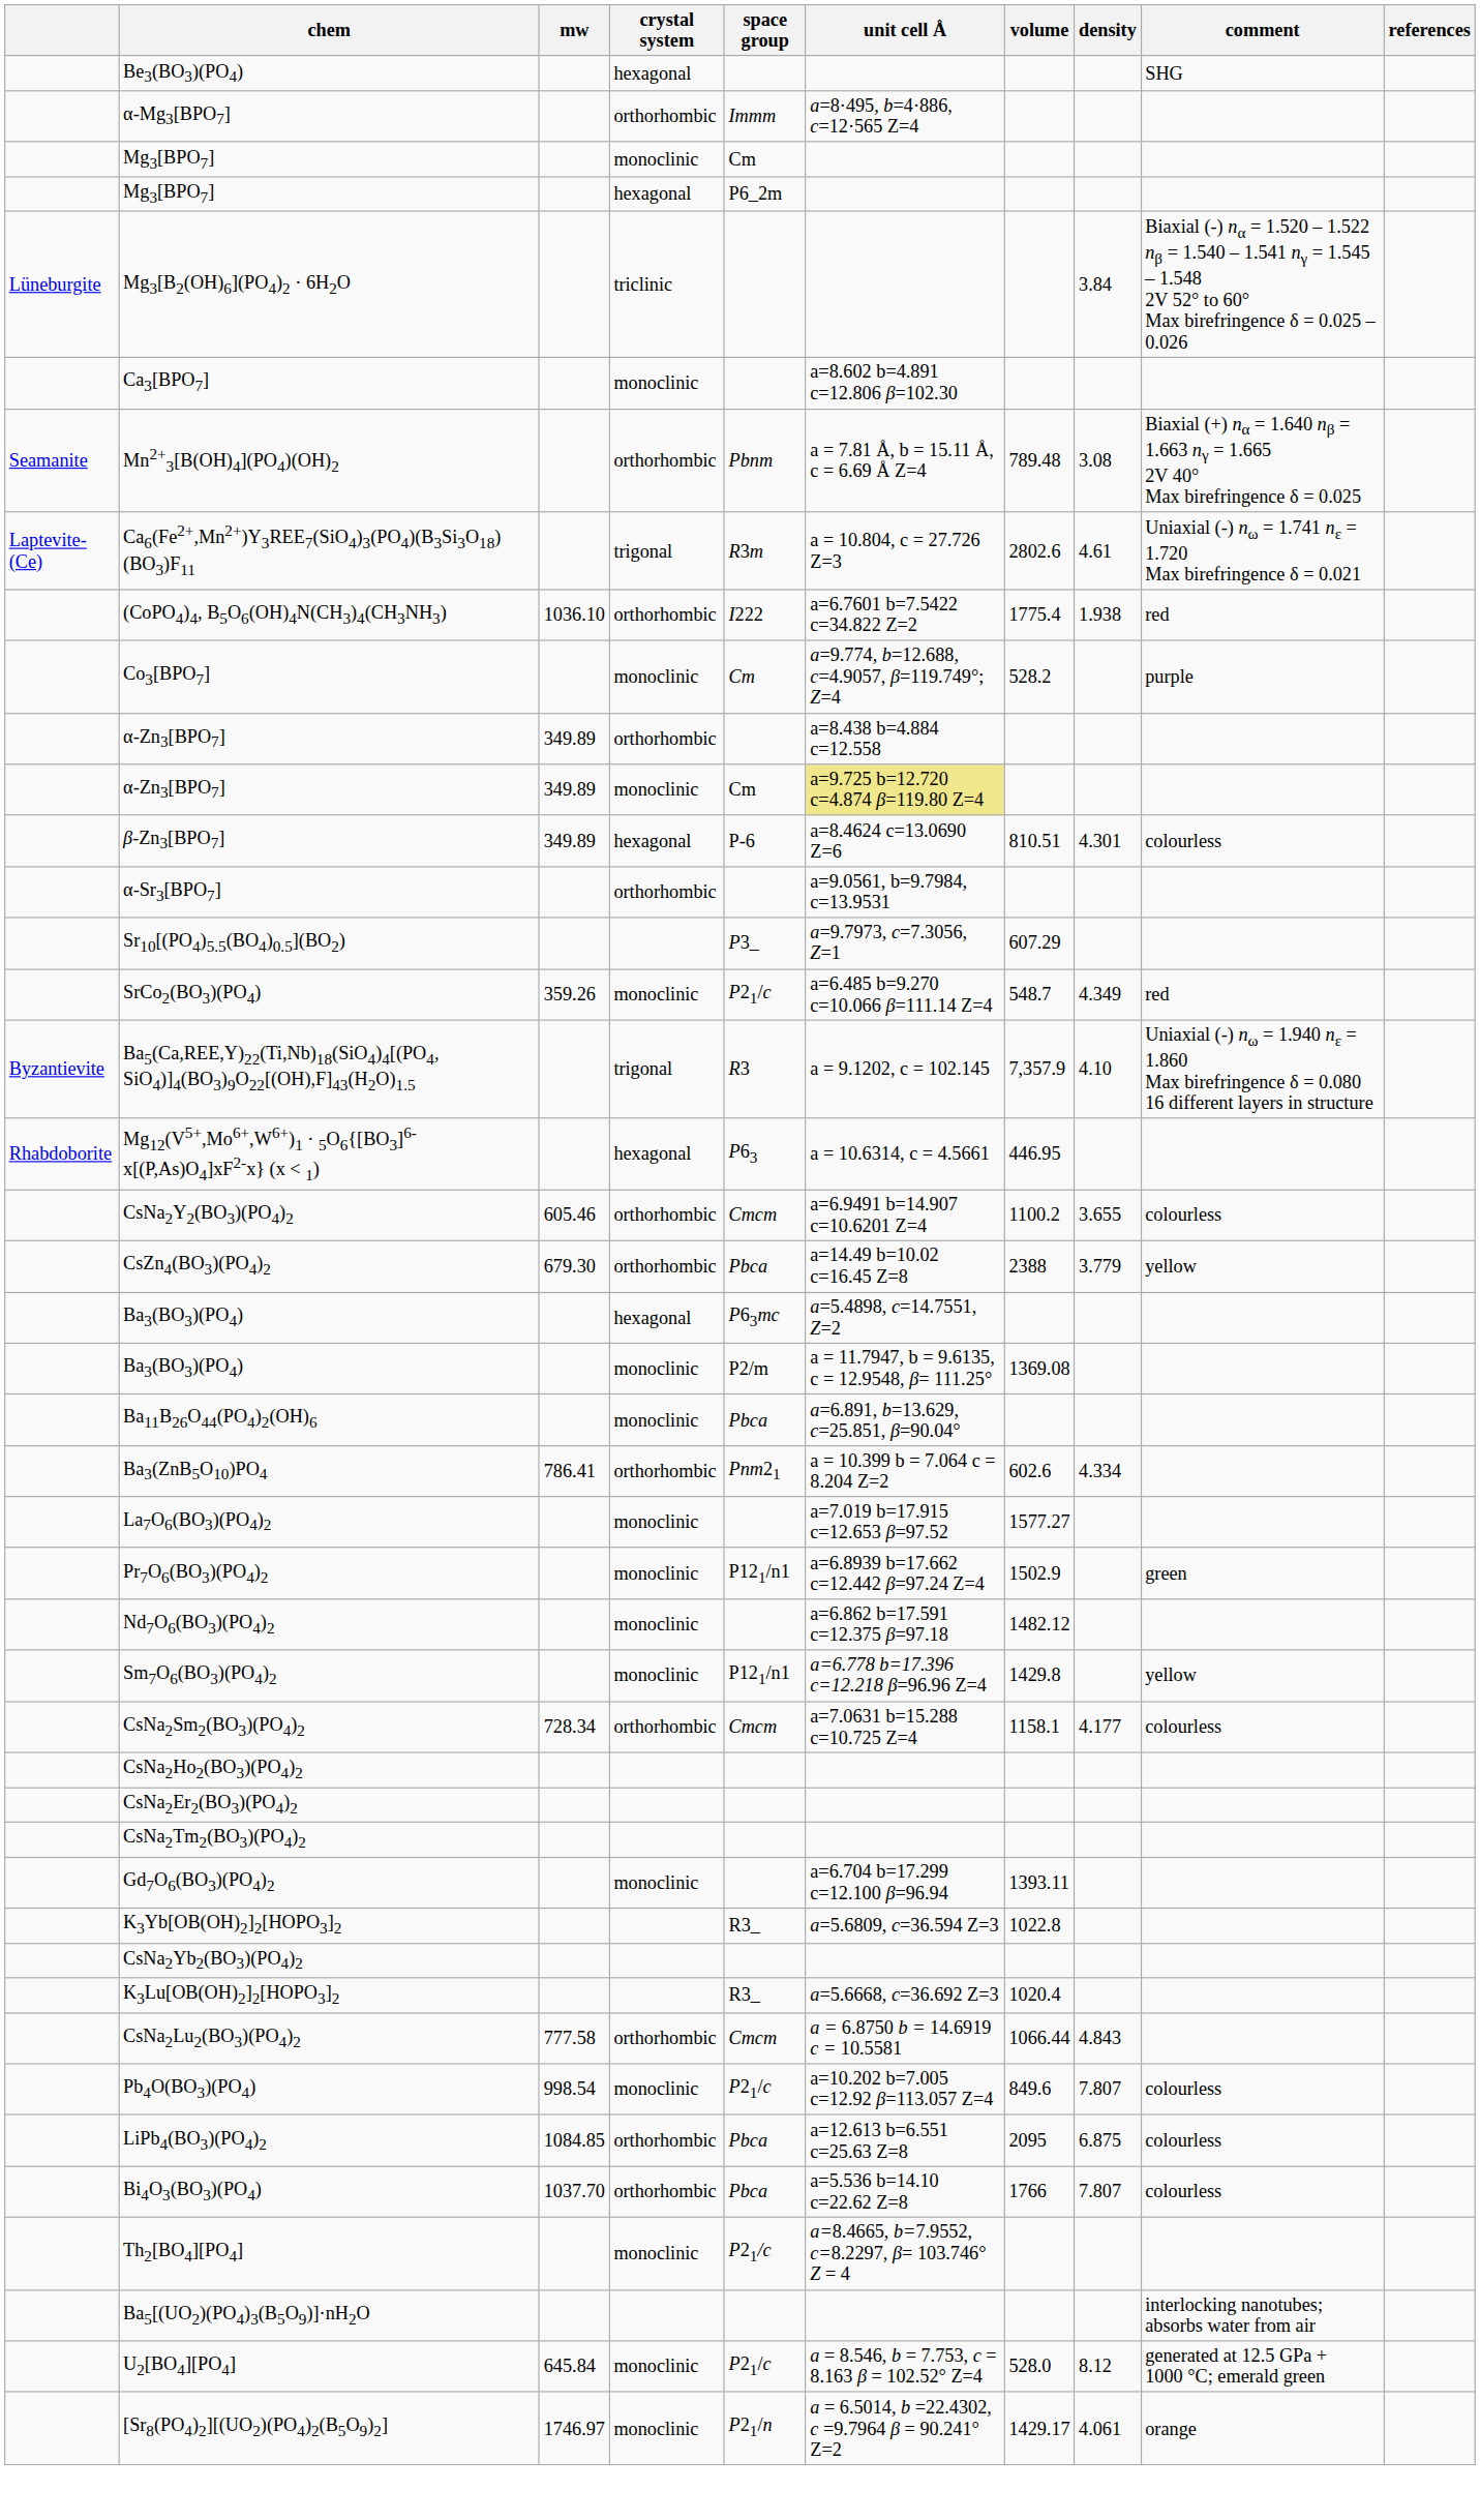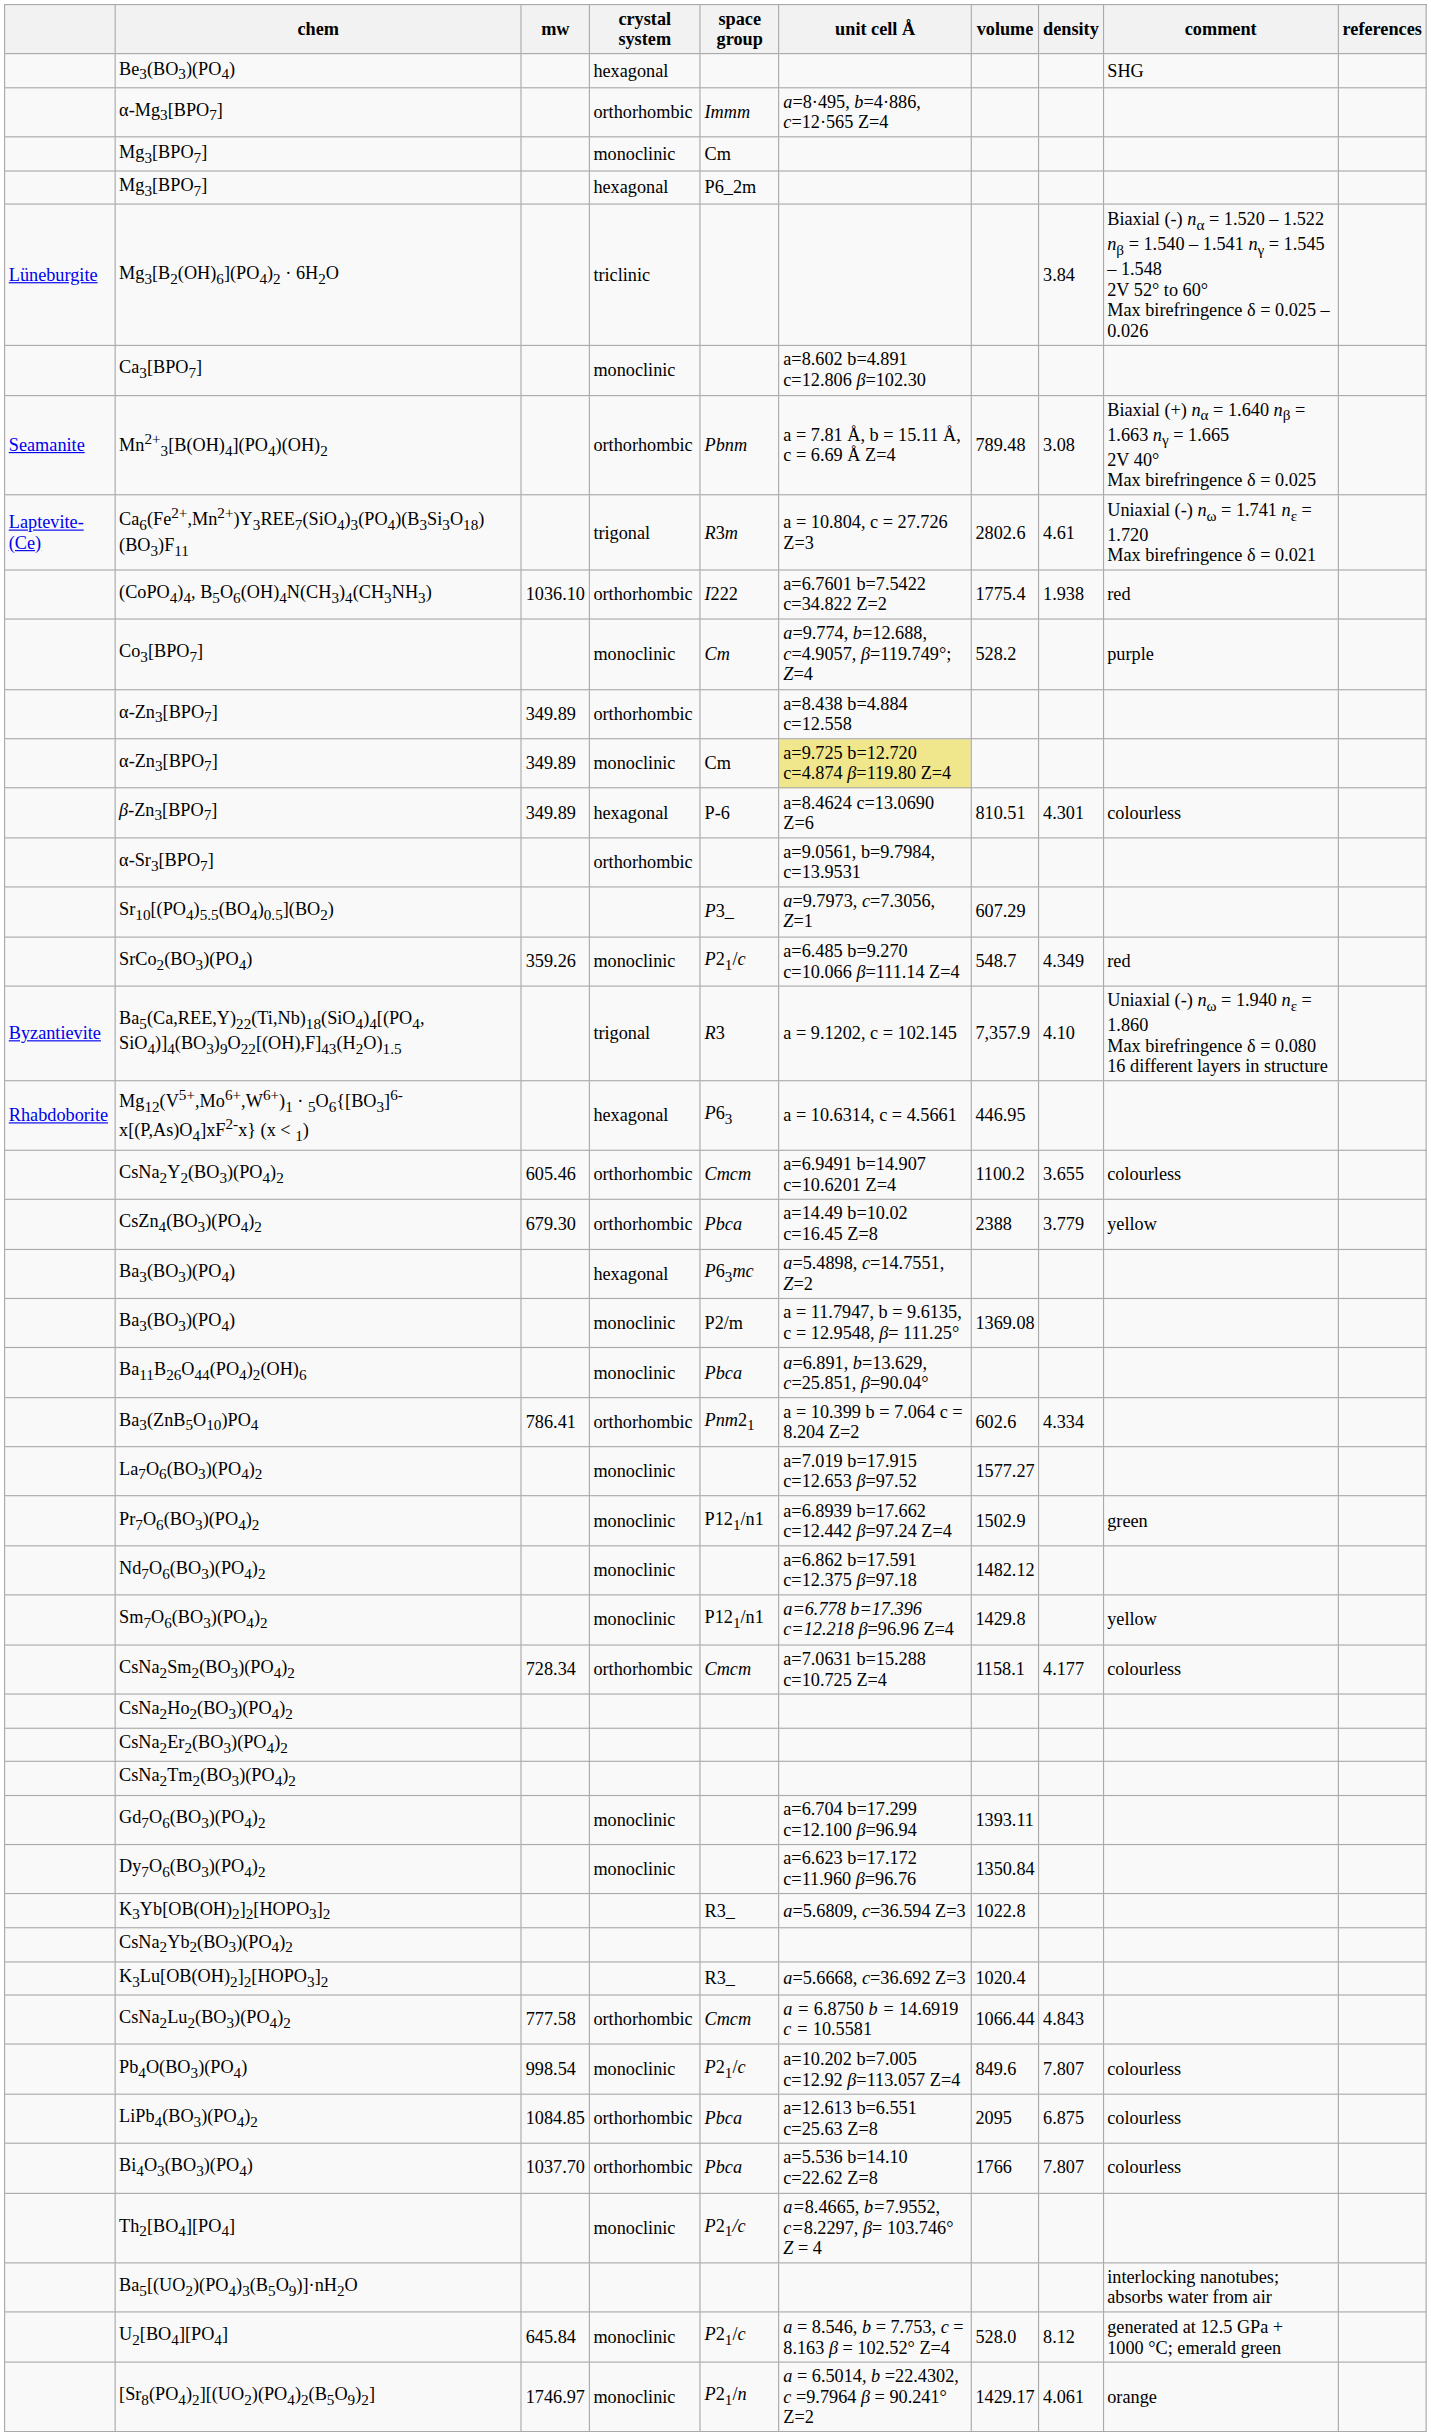+ row: Dy7O6(BO3)(PO4)2 | monoclinic | a=6.623 b=17.172 c=11.960 β=96.76 | 1350.84
